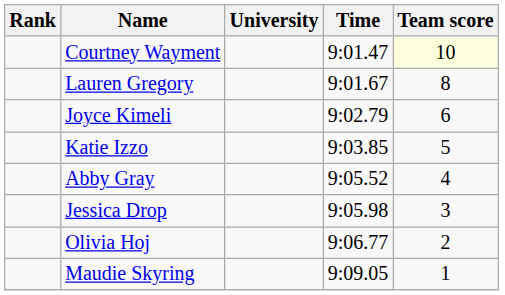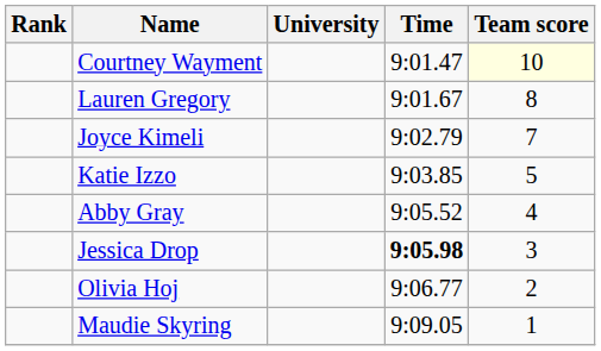Joyce Kimeli | Team score: 6 -> 7
Jessica Drop | Time: normal -> bold
